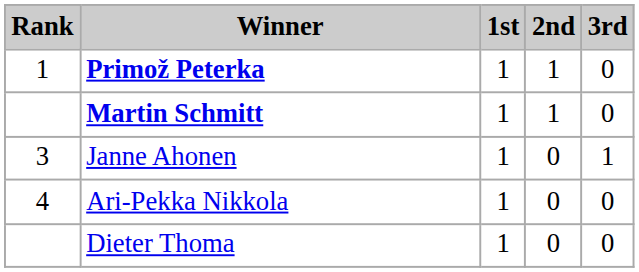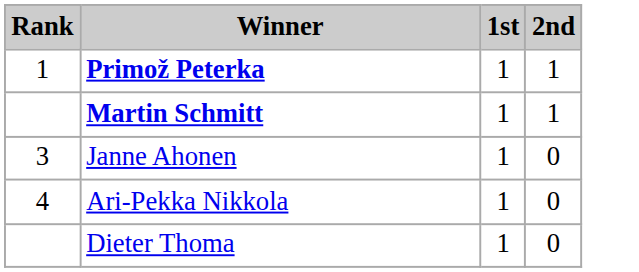- column: 3rd | 0 | 0 | 1 | 0 | 0
